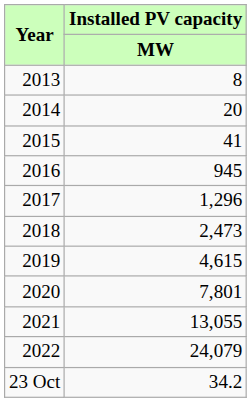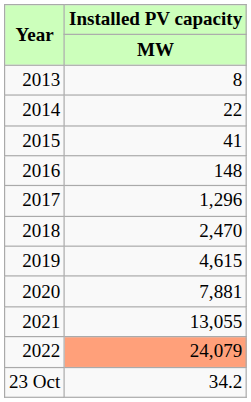2014 | Installed PV capacity / MW: 20 -> 22
2016 | Installed PV capacity / MW: 945 -> 148
2018 | Installed PV capacity / MW: 2,473 -> 2,470
2020 | Installed PV capacity / MW: 7,801 -> 7,881
2022 | Installed PV capacity / MW: no background -> lightsalmon background
